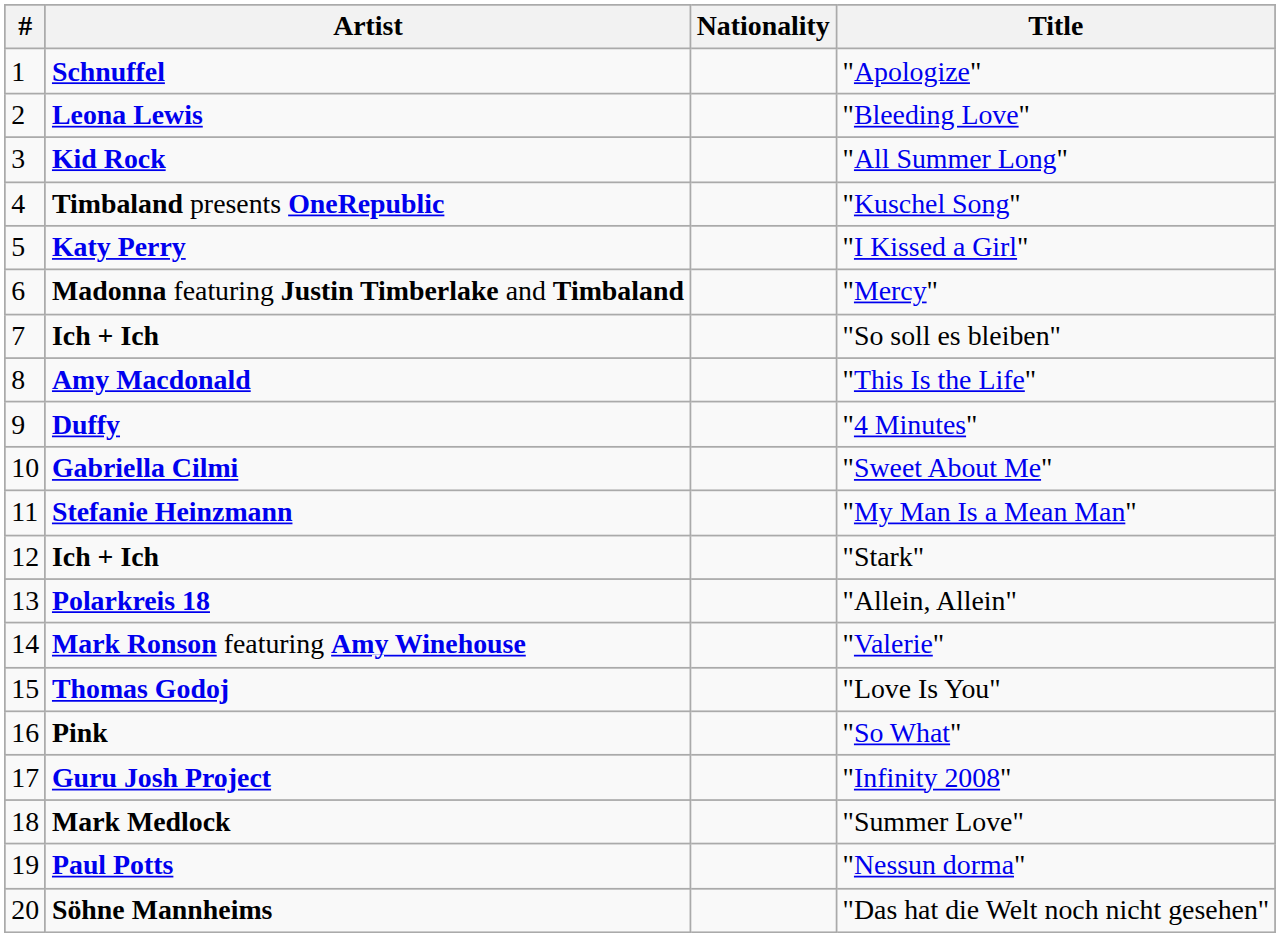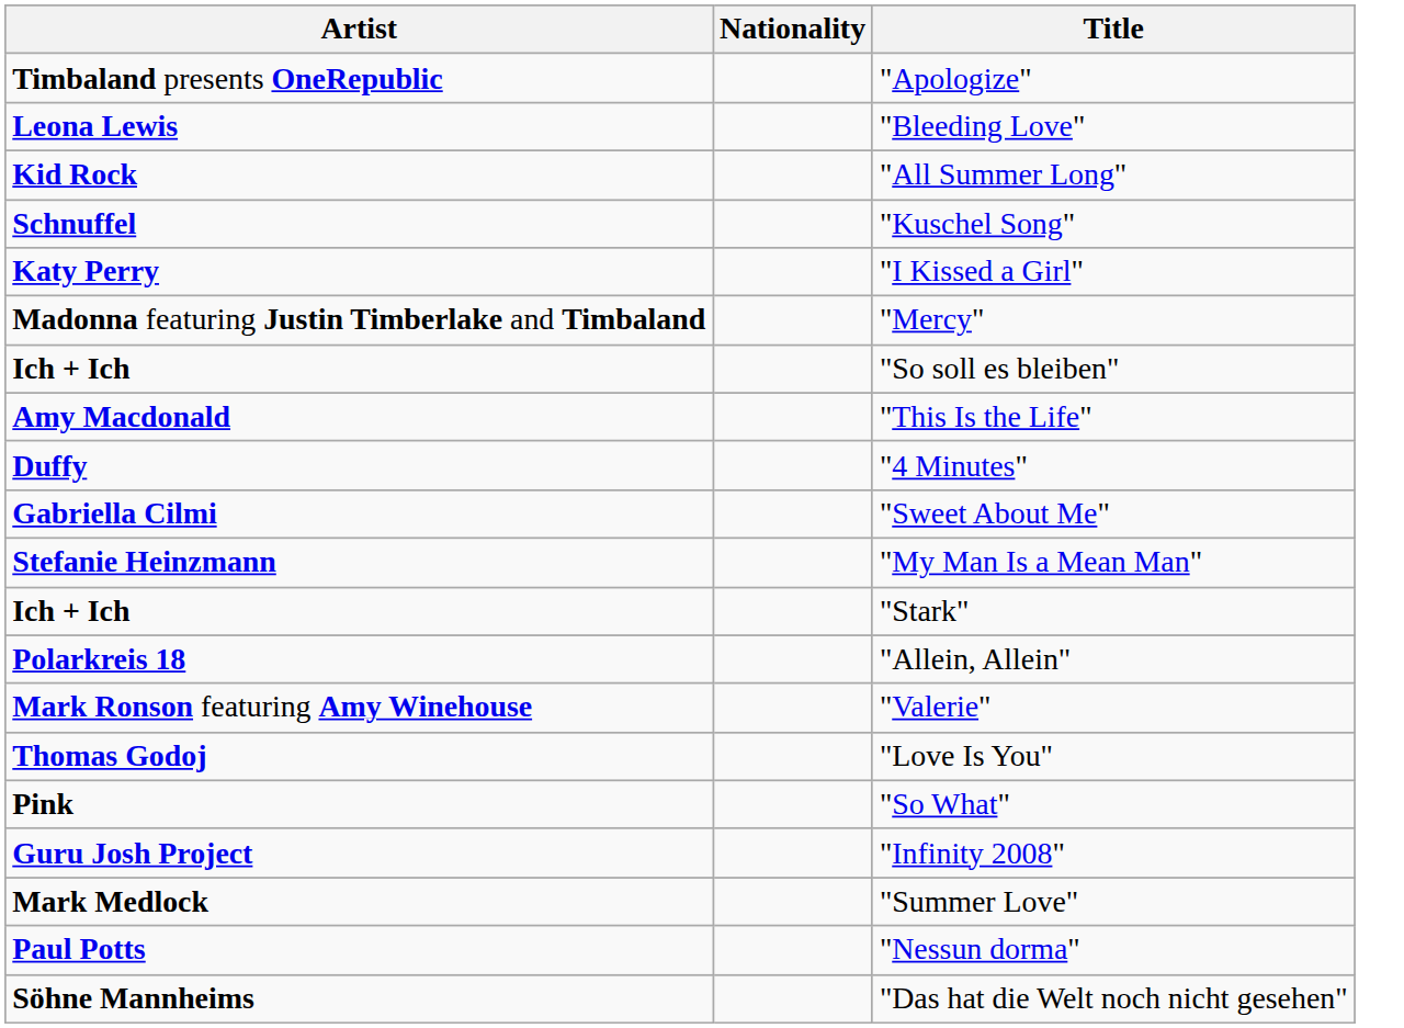- column: # | 1 | 2 | 3 | 4 | 5 | 6 | 7 | 8 | 9 | 10 | 11 | 12 | 13 | 14 | 15 | 16 | 17 | 18 | 19 | 20
"Apologize" | Artist: Schnuffel -> Timbaland presents OneRepublic
"Kuschel Song" | Artist: Timbaland presents OneRepublic -> Schnuffel
